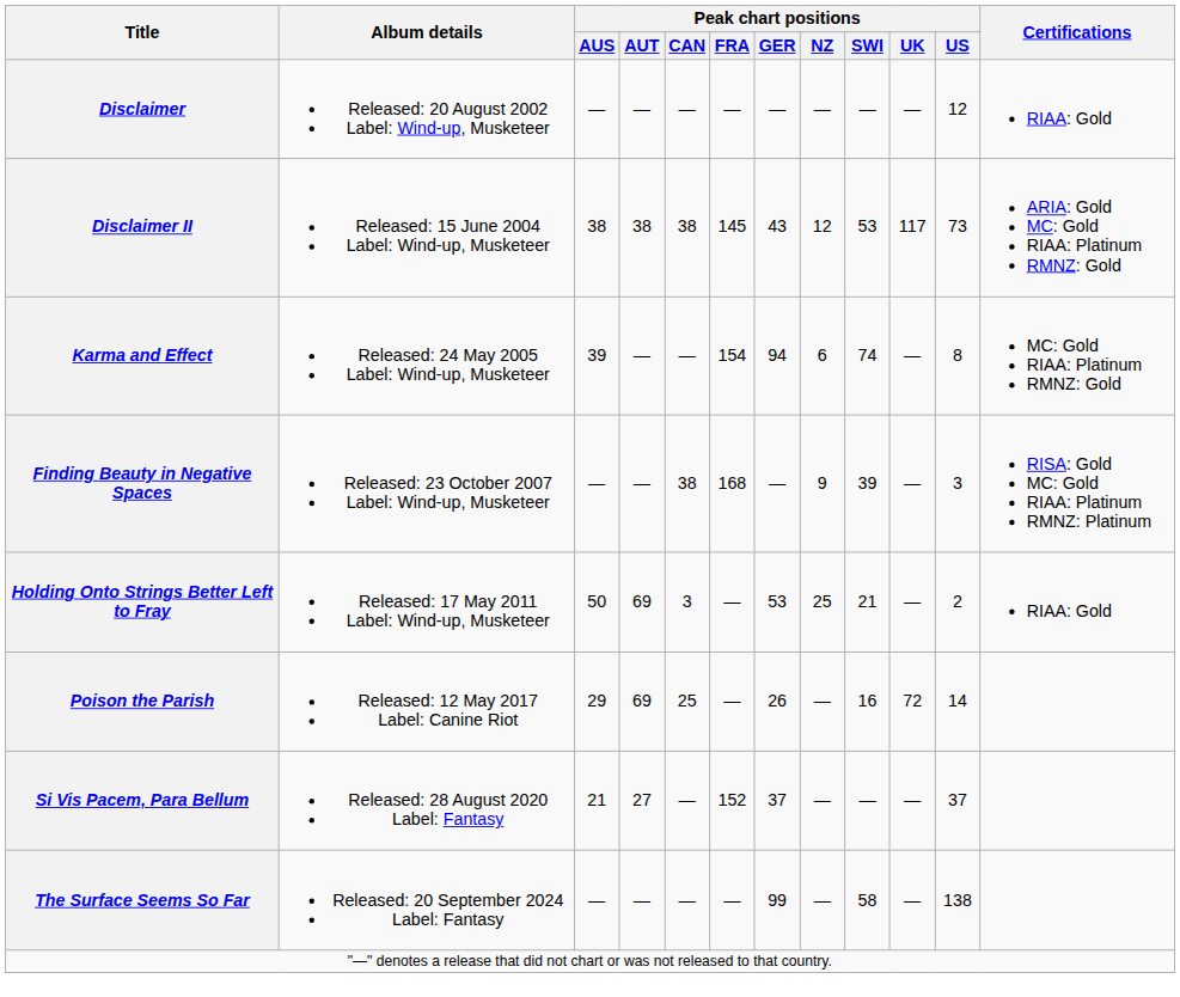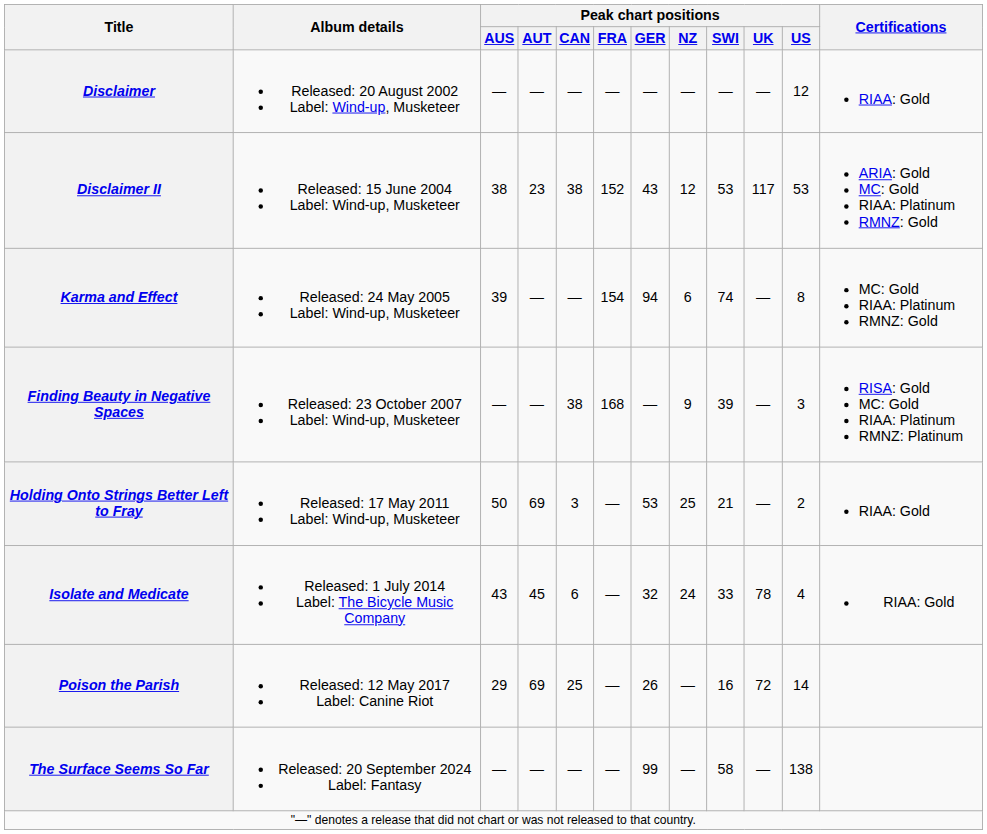Disclaimer II | Peak chart positions / AUT: 38 -> 23
Disclaimer II | Peak chart positions / FRA: 145 -> 152
Disclaimer II | Peak chart positions / US: 73 -> 53
+ row: Isolate and Medicate | Released: 1 July 2014 Label: The Bicycle Music Company | 43 | 45 | 6 | — | 32 | 24 | 33 | 78 | 4 | RIAA: Gold
- row: Si Vis Pacem, Para Bellum | Released: 28 August 2020 Label: Fantasy | 21 | 27 | — | 152 | 37 | — | — | — | 37
